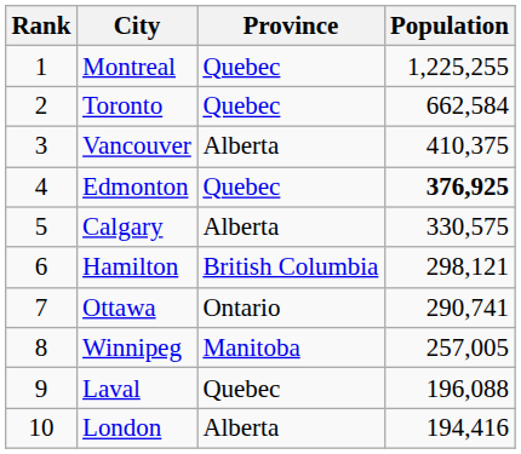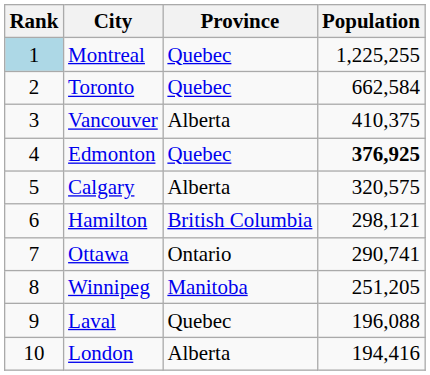Montreal | Rank: no background -> lightblue background
Calgary | Population: 330,575 -> 320,575
Winnipeg | Population: 257,005 -> 251,205
